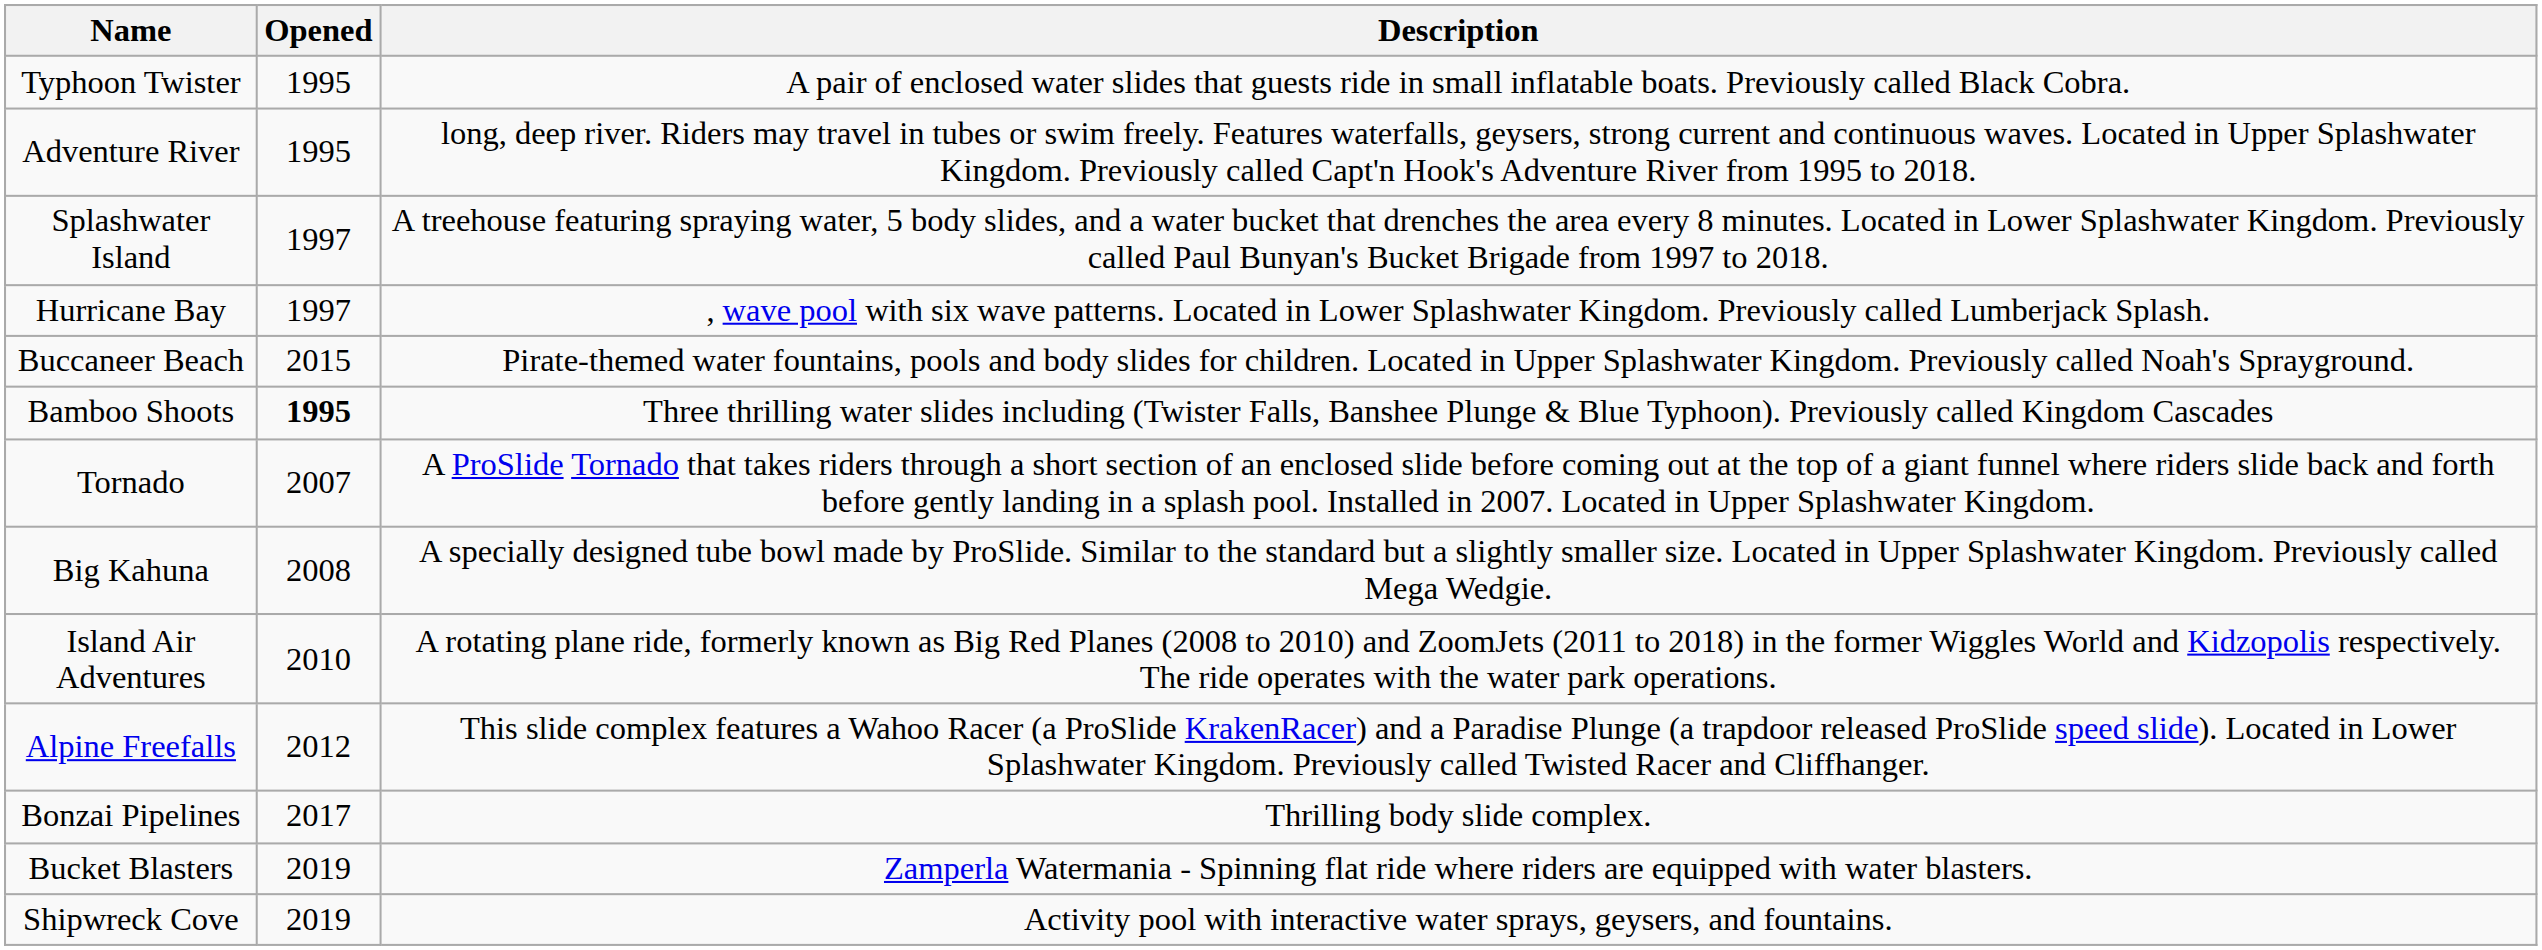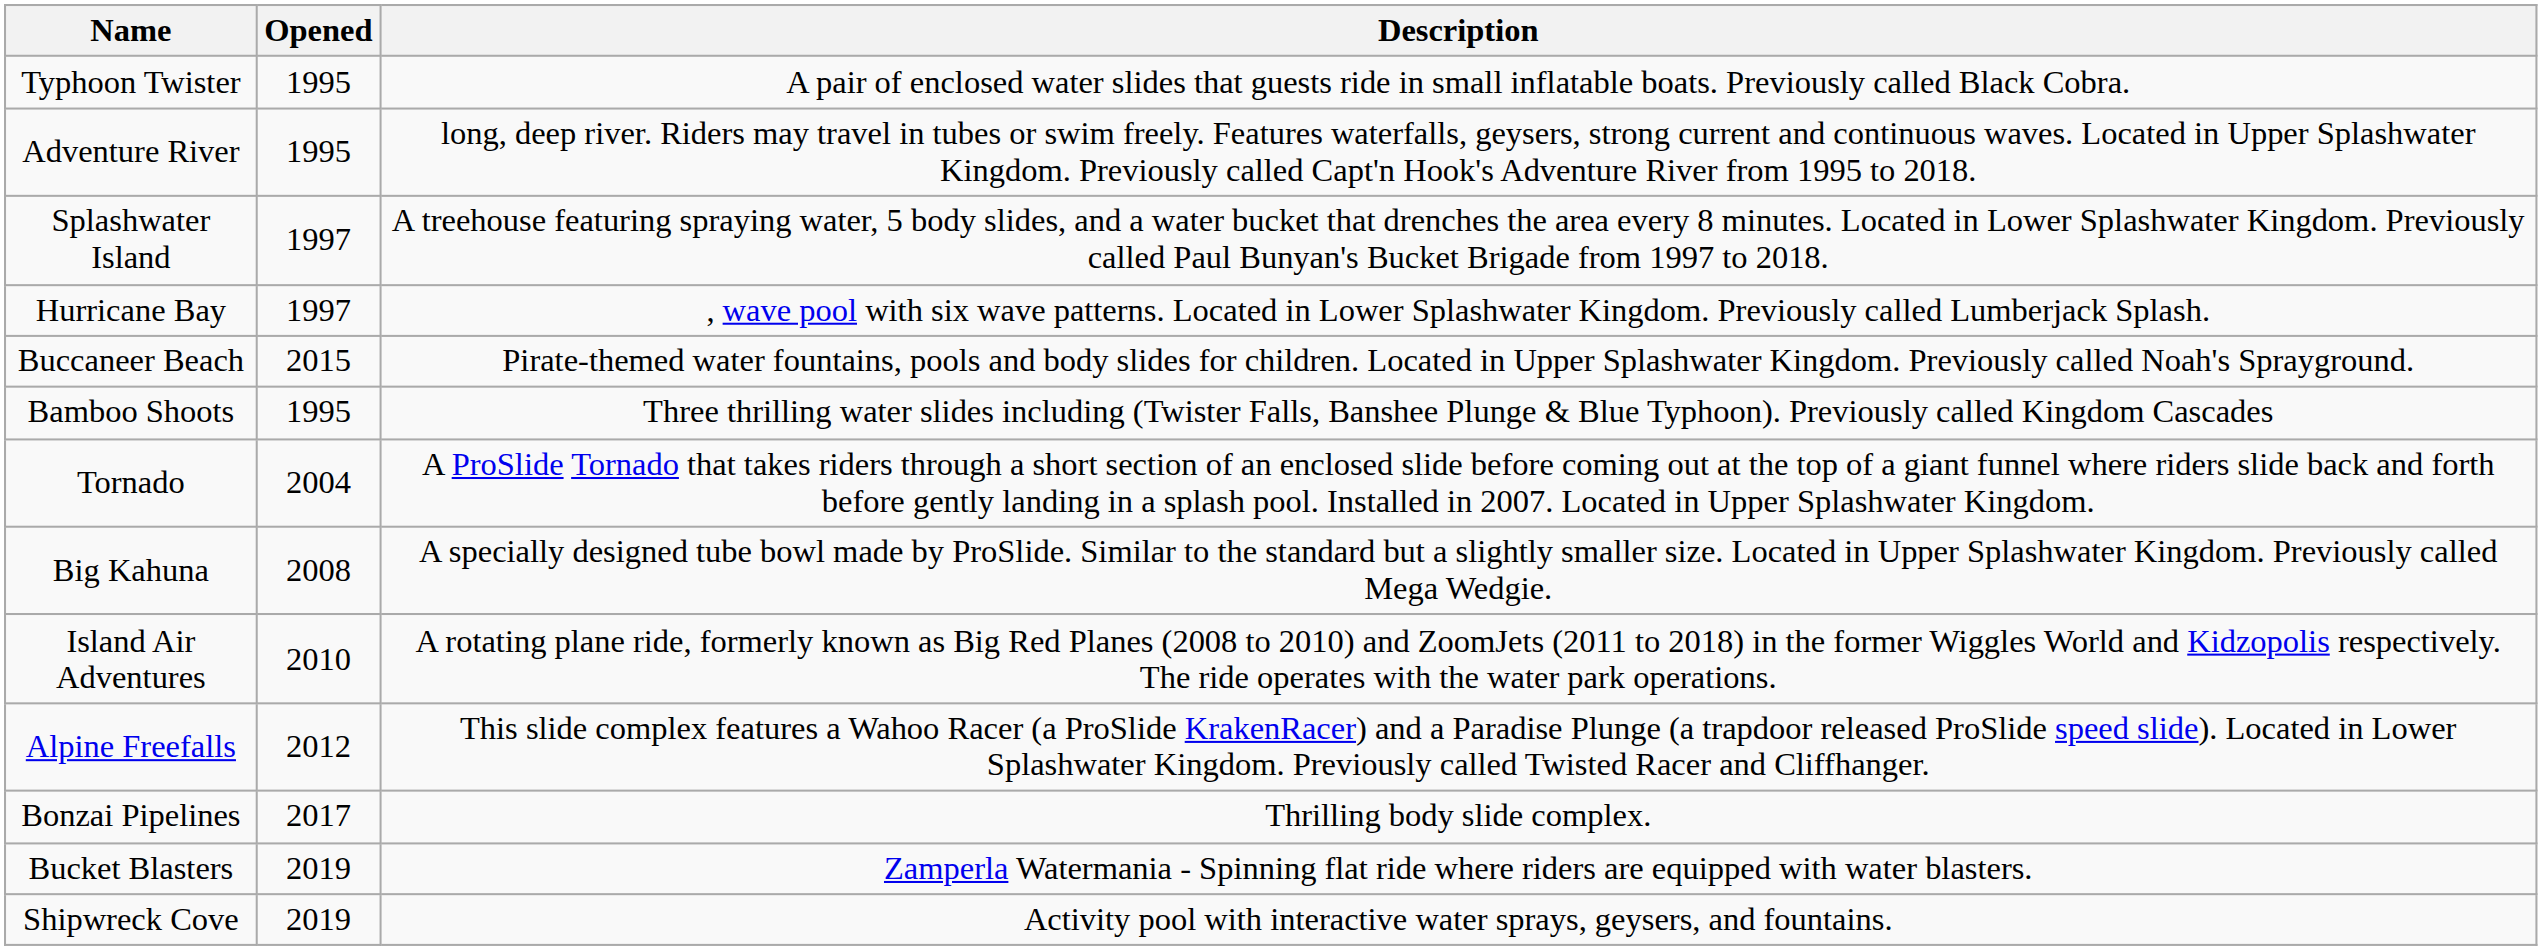Bamboo Shoots | Opened: bold -> normal
Tornado | Opened: 2007 -> 2004
